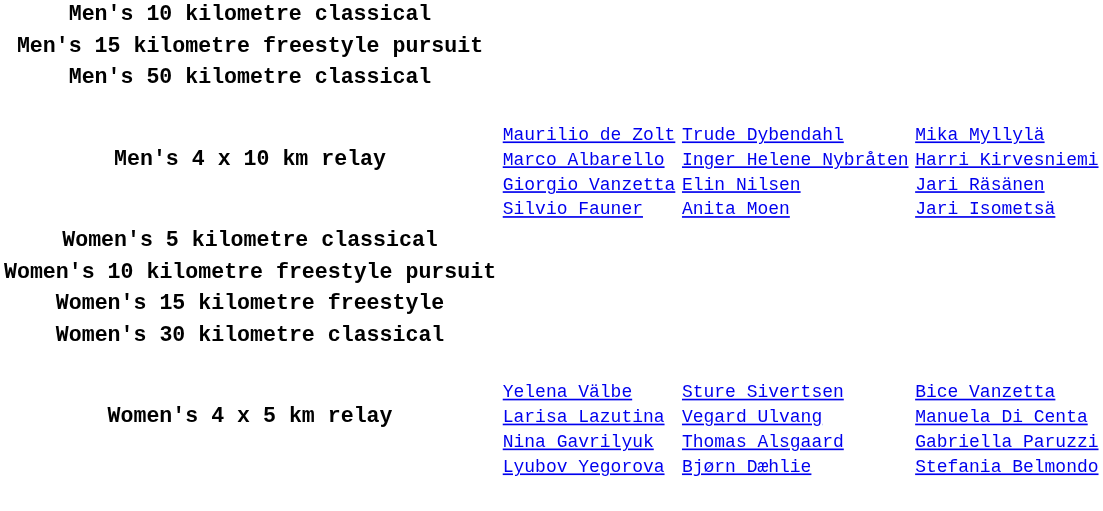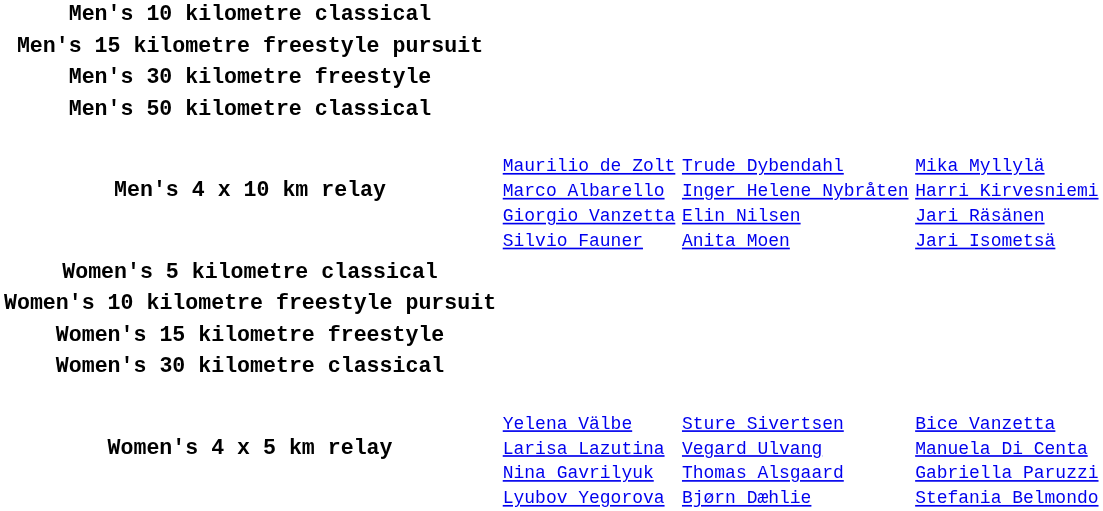+ row: Men's 30 kilometre freestyle
